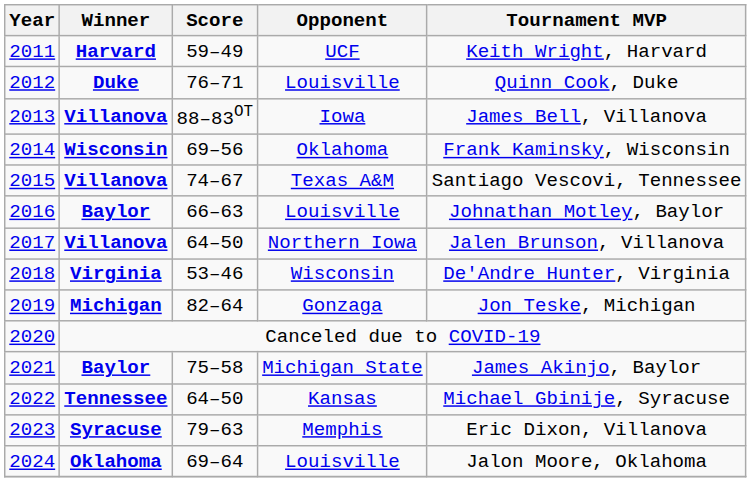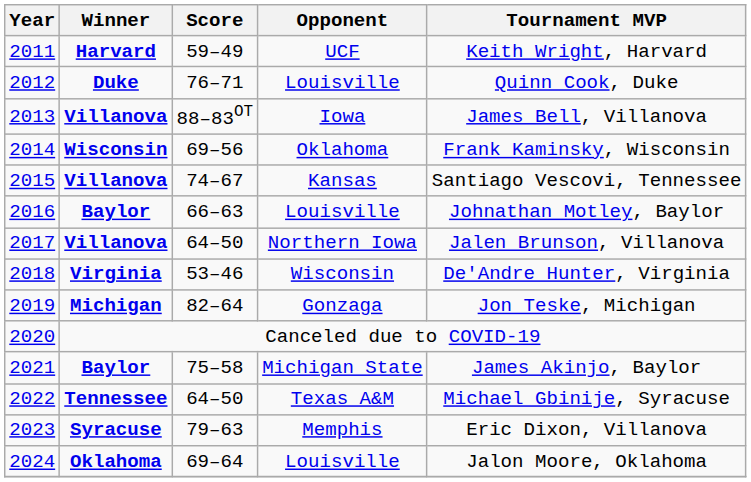2015 | Opponent: Texas A&M -> Kansas
2022 | Opponent: Kansas -> Texas A&M
